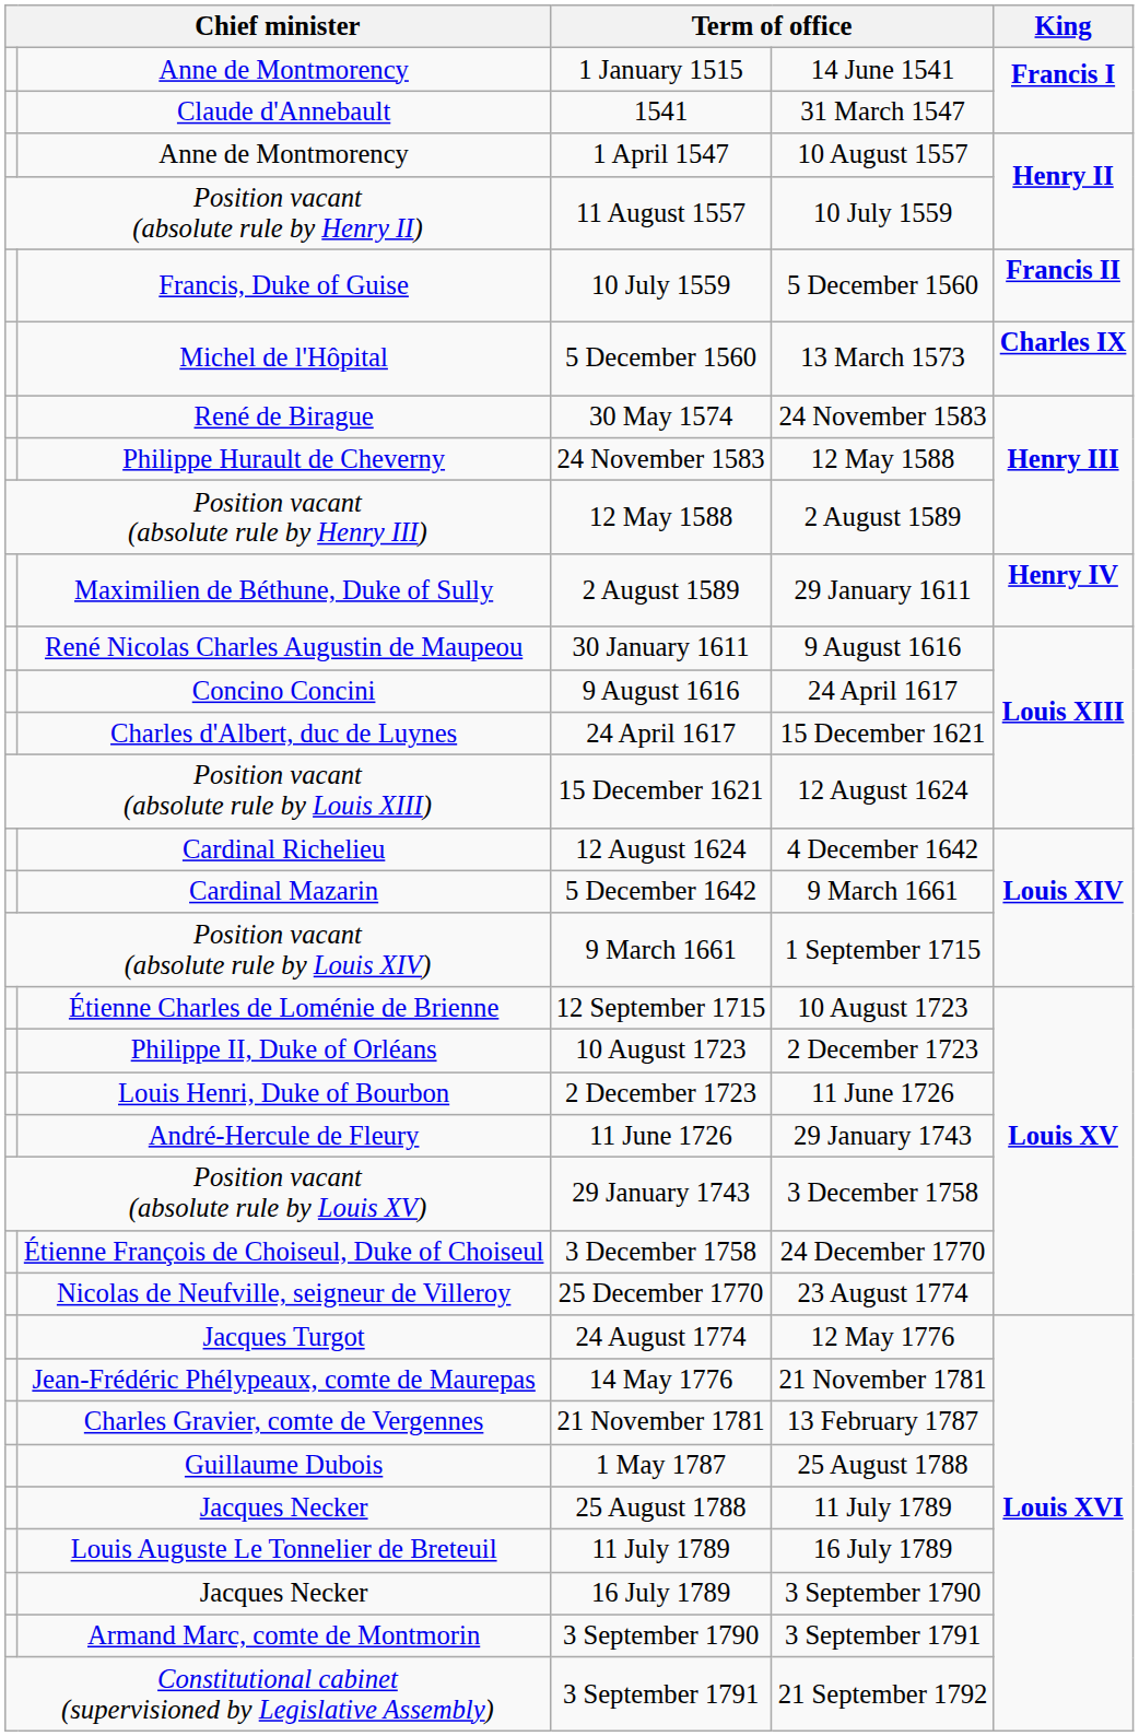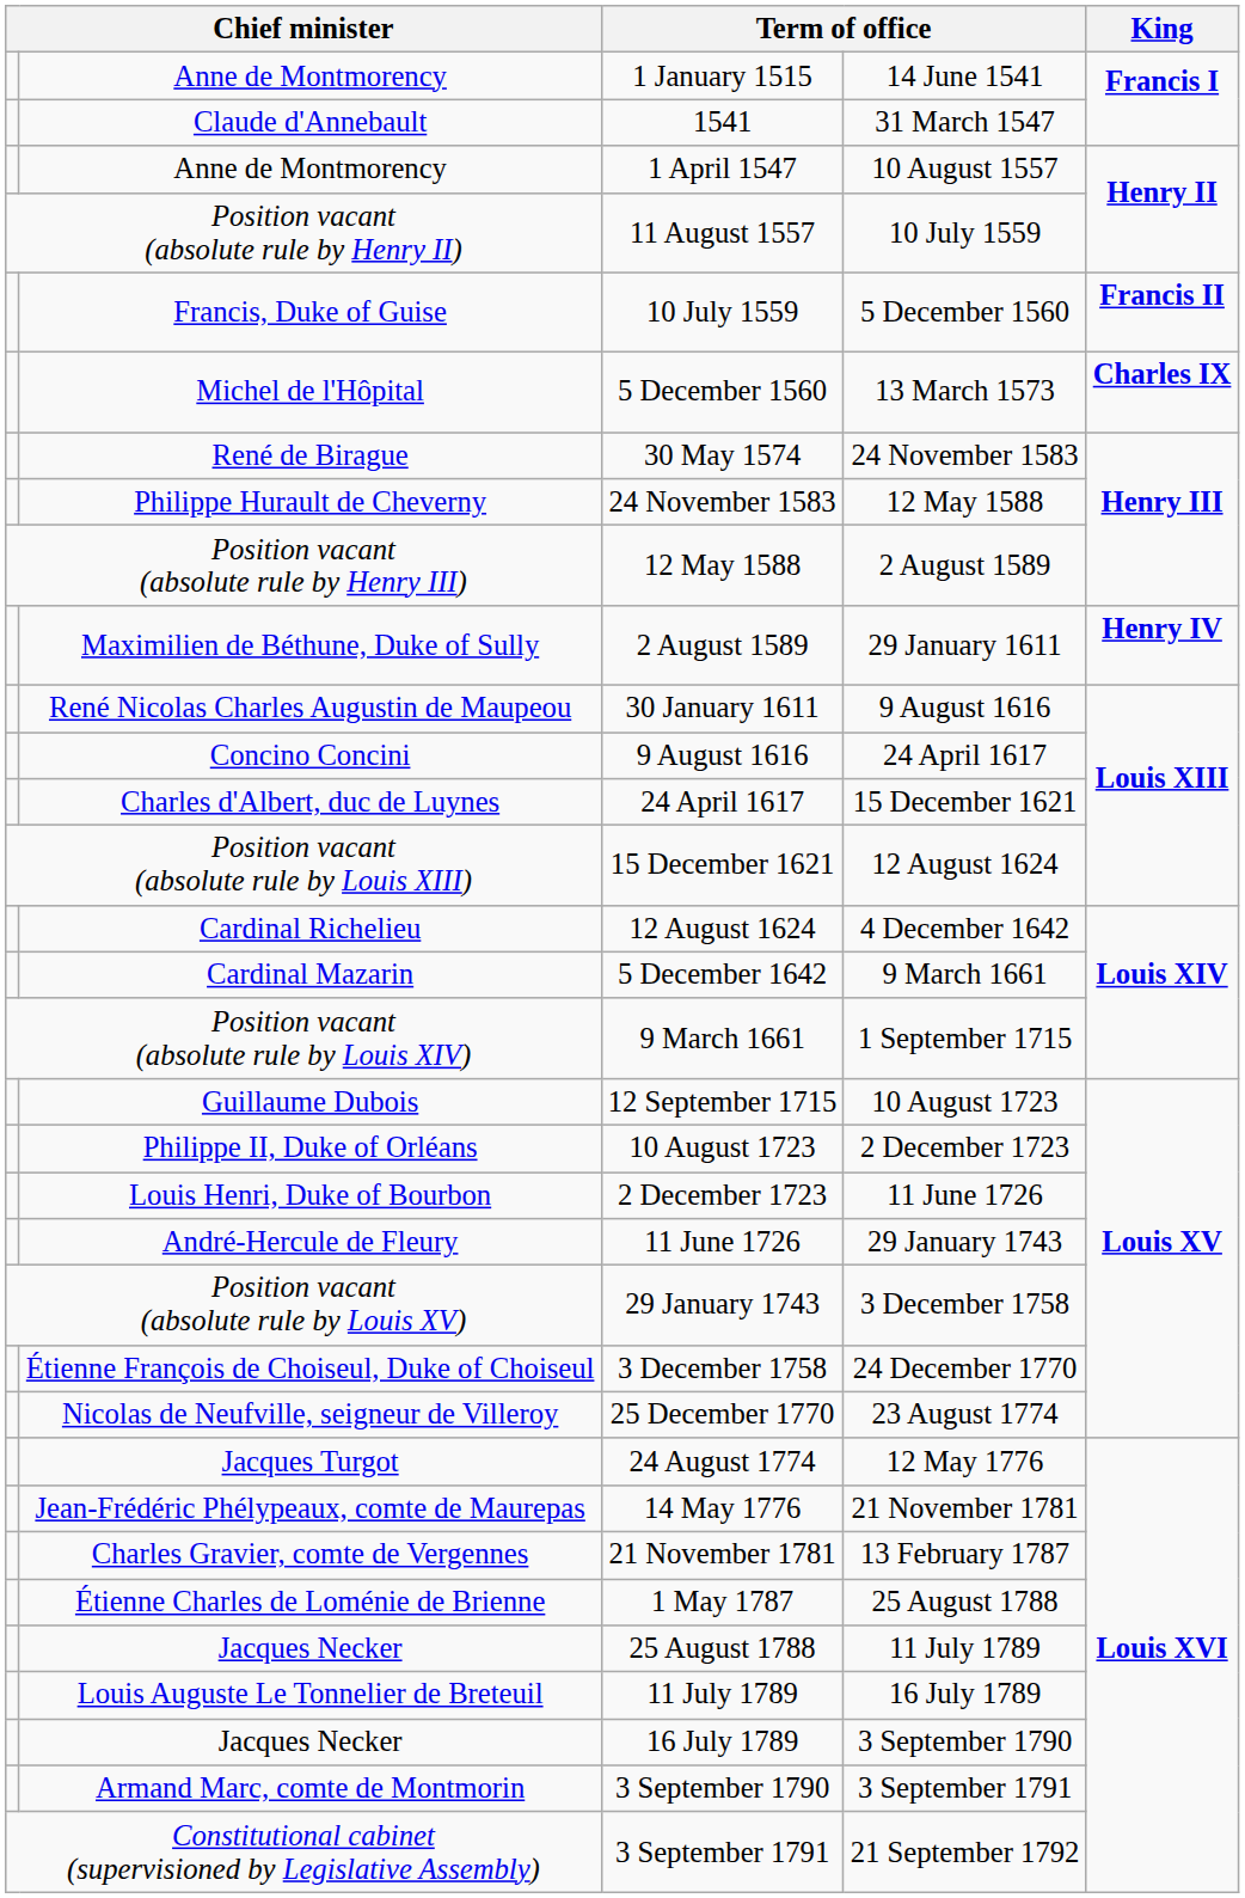12 September 1715 | column 2: Étienne Charles de Loménie de Brienne -> Guillaume Dubois
1 May 1787 | column 2: Guillaume Dubois -> Étienne Charles de Loménie de Brienne
